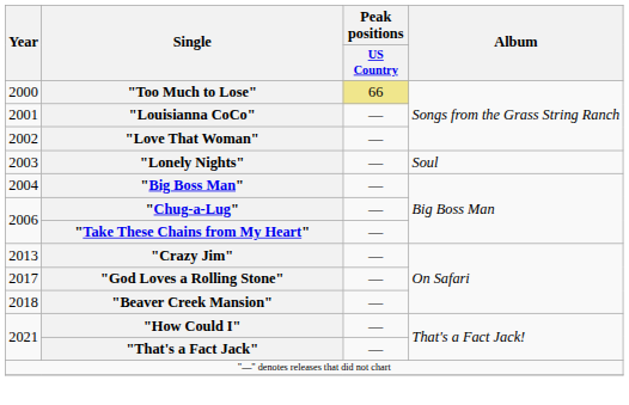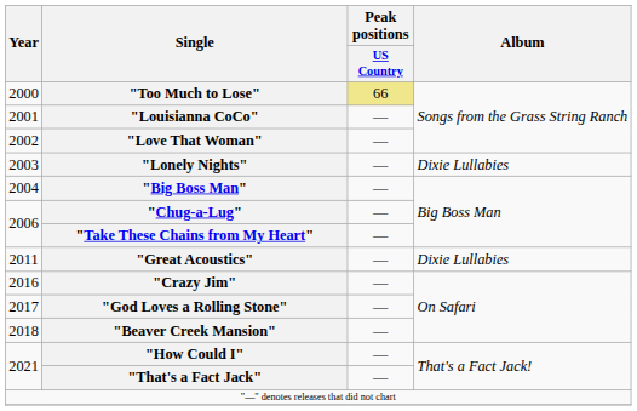"Lonely Nights" | Album: Soul -> Dixie Lullabies
+ row: 2011 | "Great Acoustics" | — | Dixie Lullabies
"Crazy Jim" | Year: 2013 -> 2016
